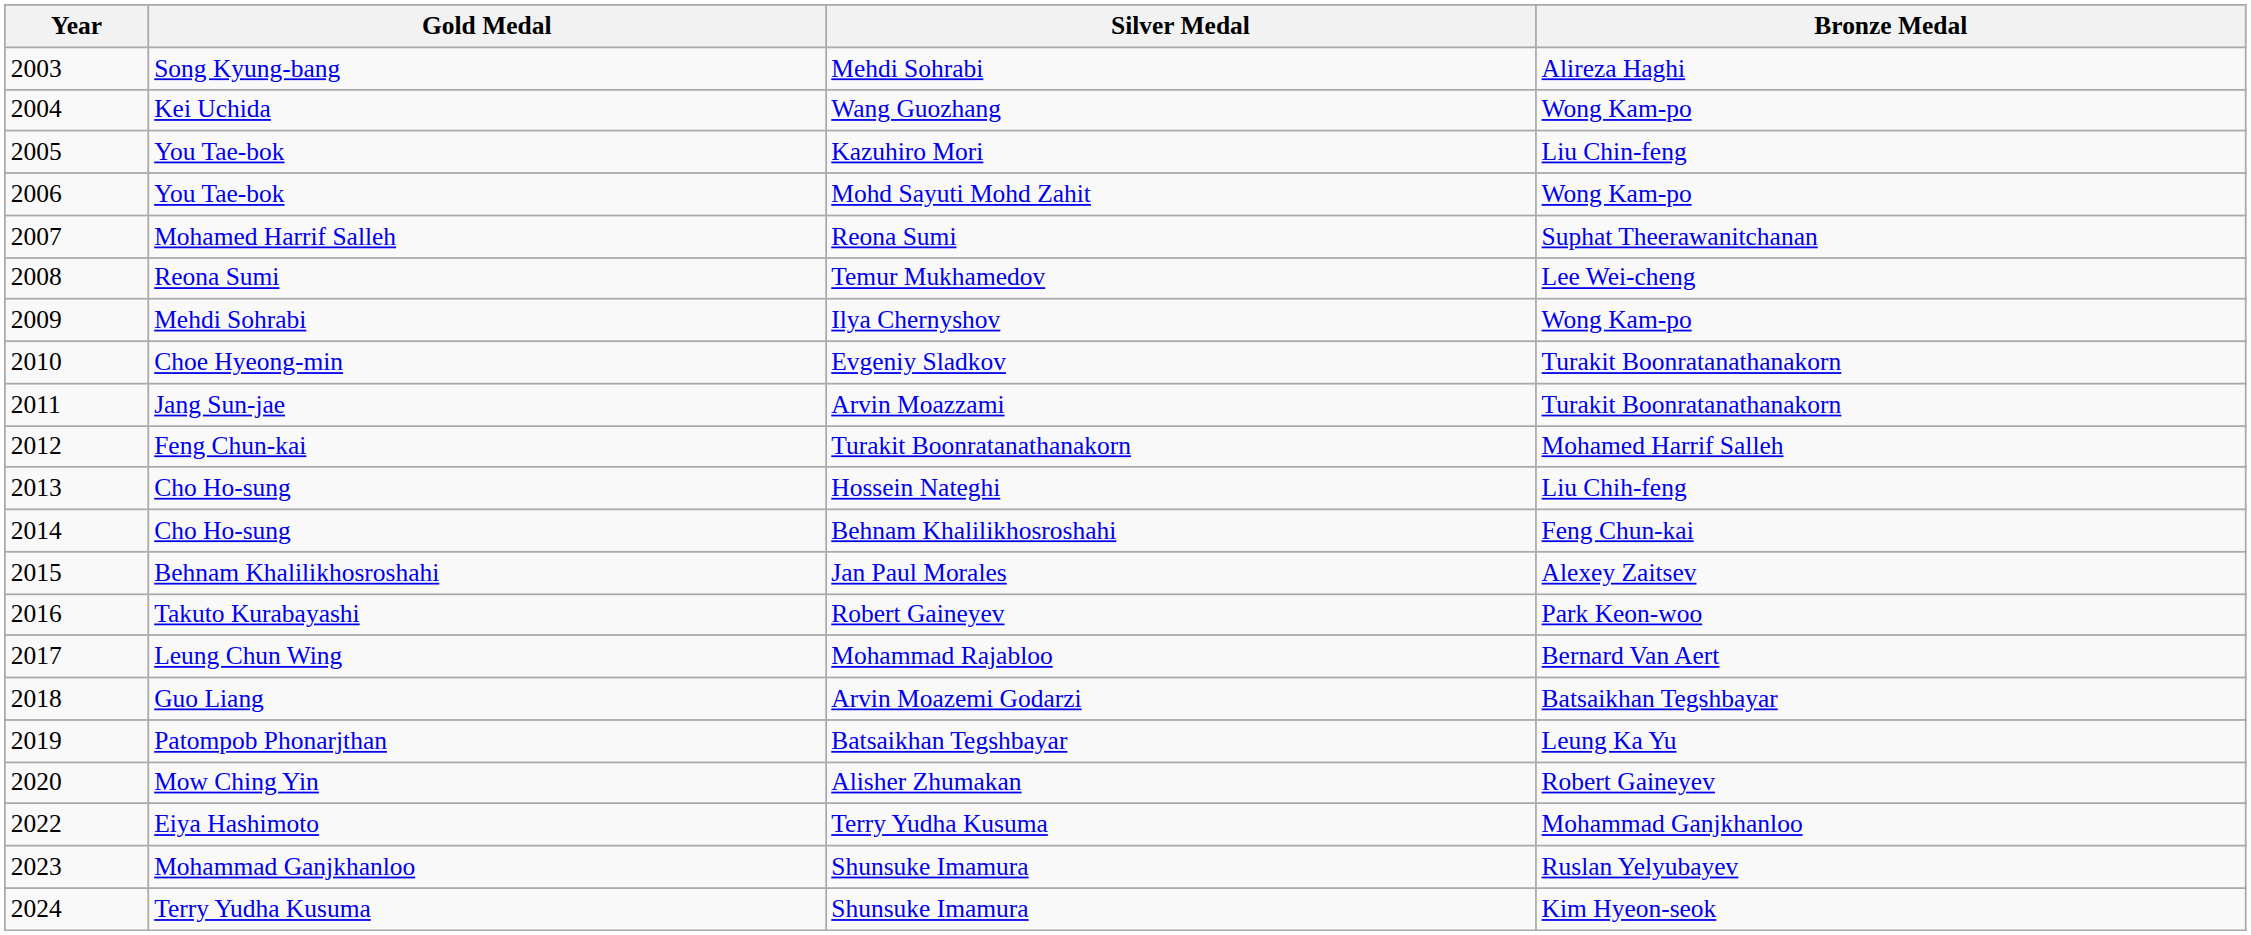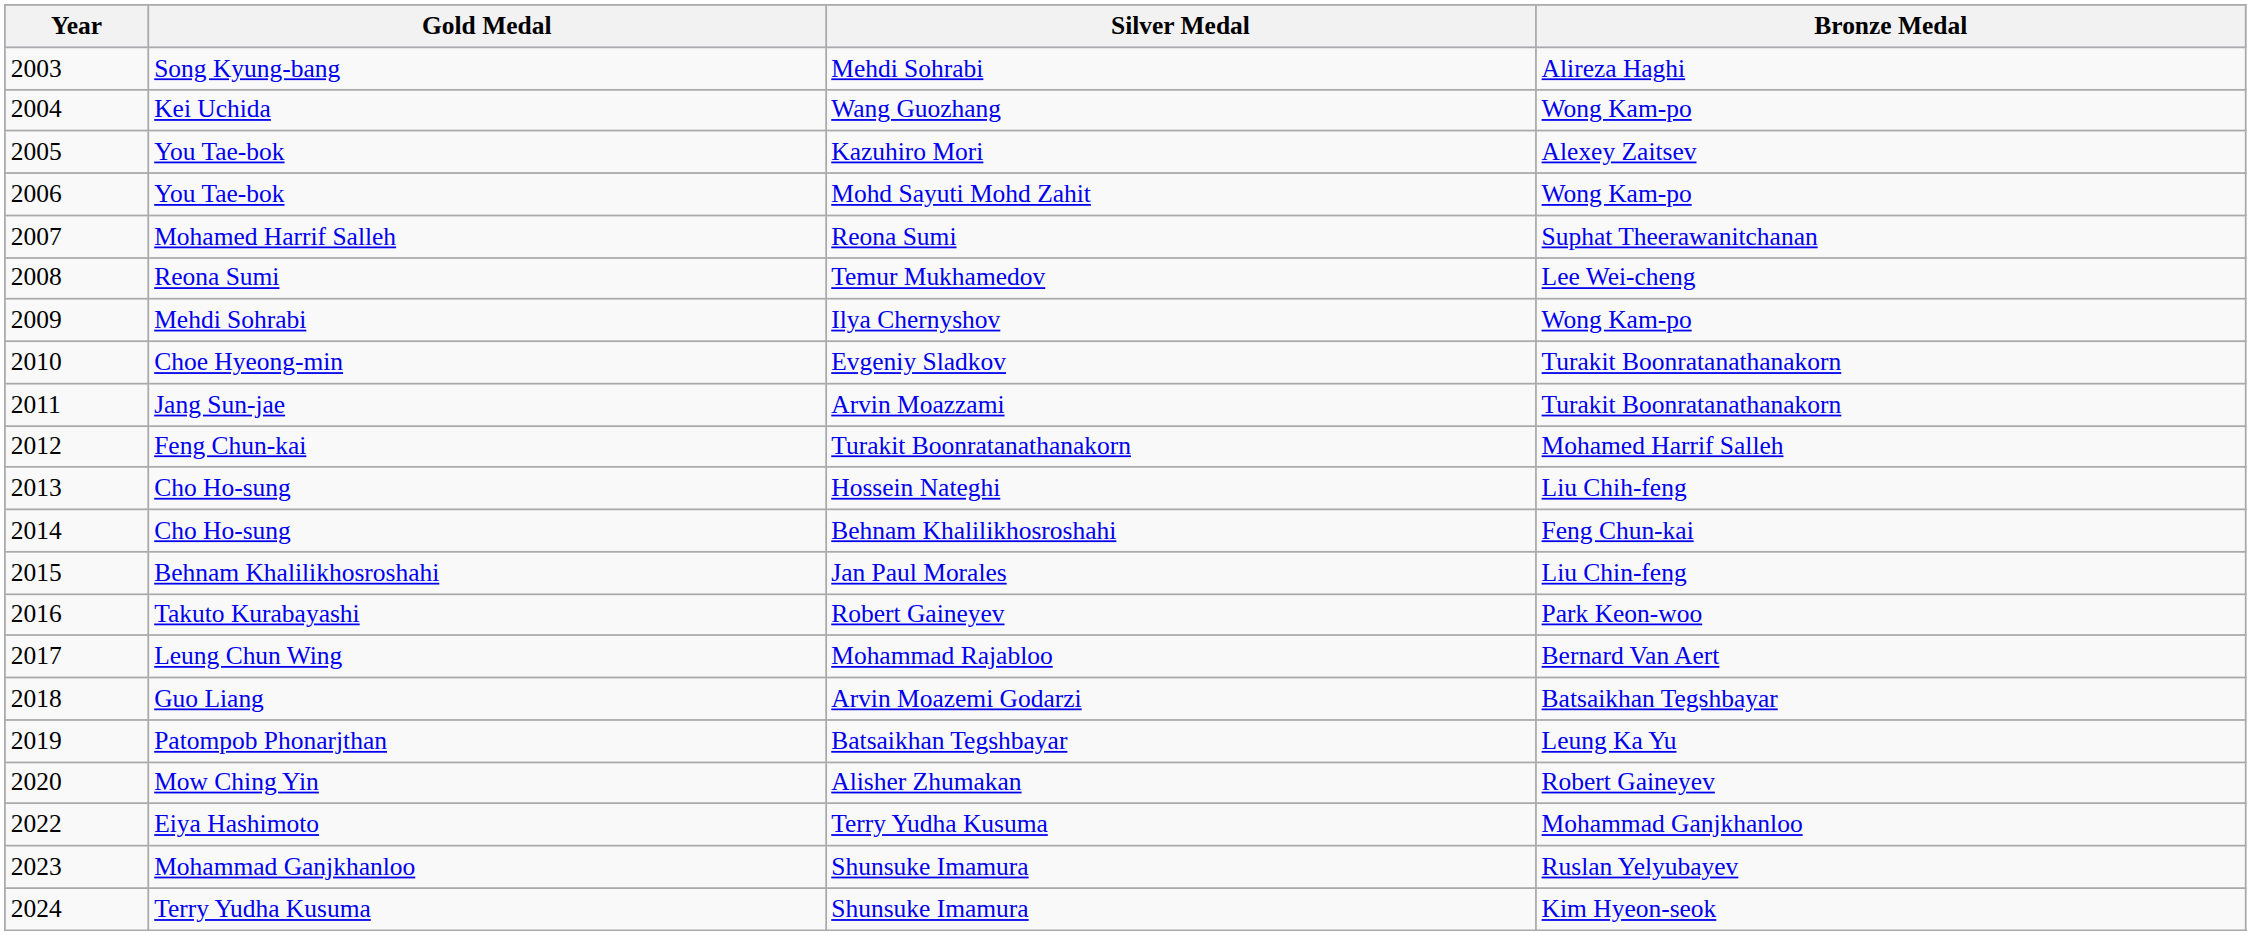Kazuhiro Mori | Bronze Medal: Liu Chin-feng -> Alexey Zaitsev
Jan Paul Morales | Bronze Medal: Alexey Zaitsev -> Liu Chin-feng
